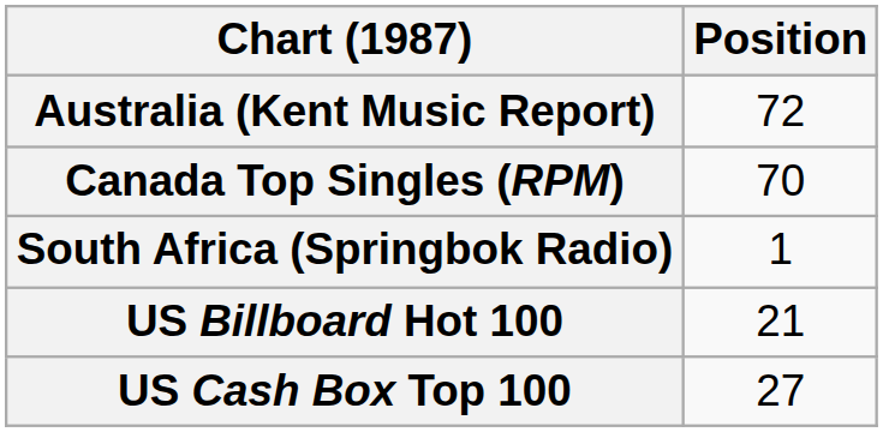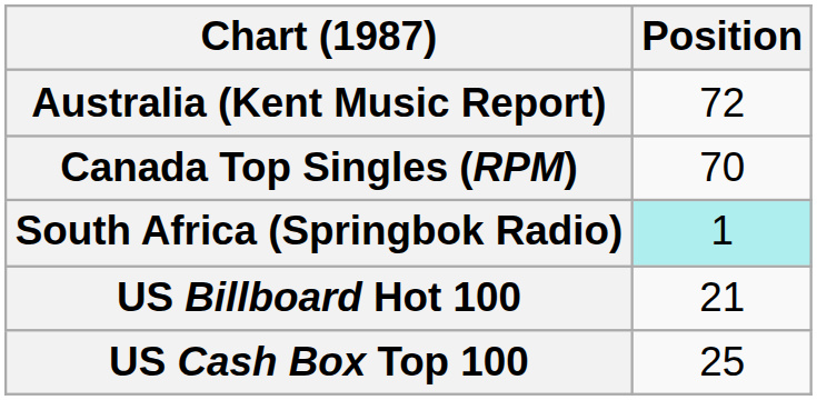South Africa (Springbok Radio) | Position: no background -> paleturquoise background
US Cash Box Top 100 | Position: 27 -> 25
